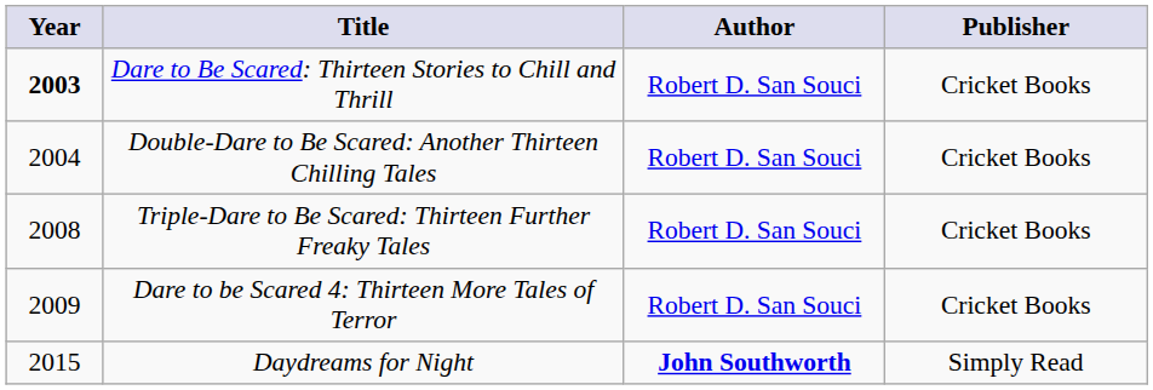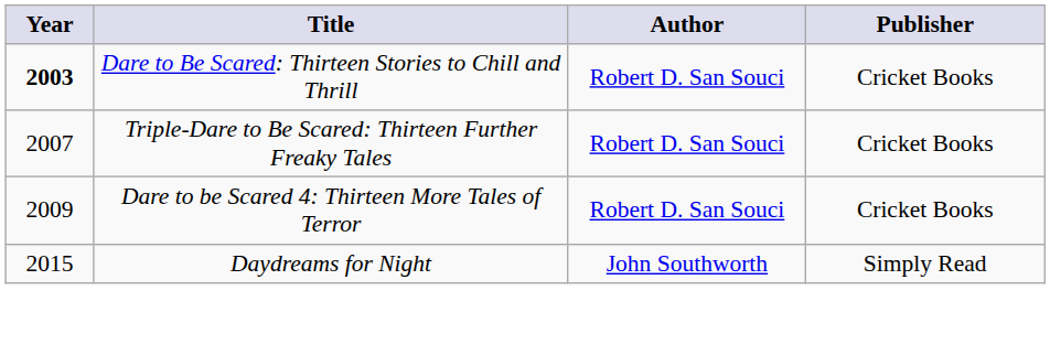- row: 2004 | Double-Dare to Be Scared: Another Thirteen Chilling Tales | Robert D. San Souci | Cricket Books
Triple-Dare to Be Scared: Thirteen Further Freaky Tales | Year: 2008 -> 2007
Daydreams for Night | Author: bold -> normal
